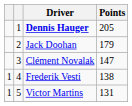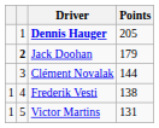Jack Doohan | column 2: normal -> bold
Clément Novalak | Points: 147 -> 144
